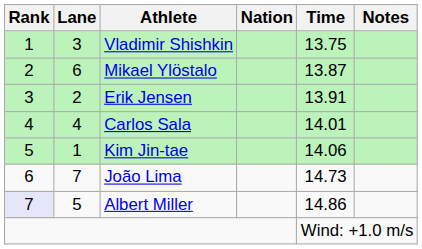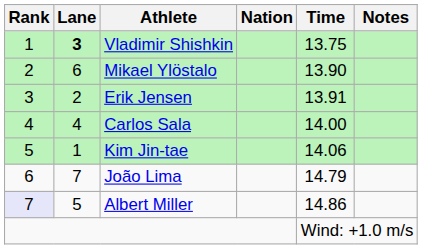Vladimir Shishkin | Lane: normal -> bold
Mikael Ylöstalo | Time: 13.87 -> 13.90
Carlos Sala | Time: 14.01 -> 14.00
João Lima | Time: 14.73 -> 14.79
